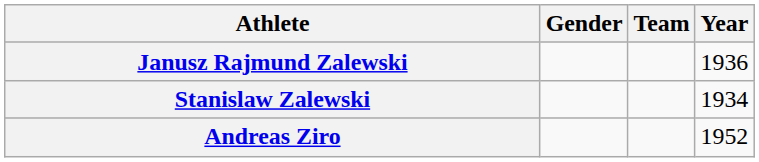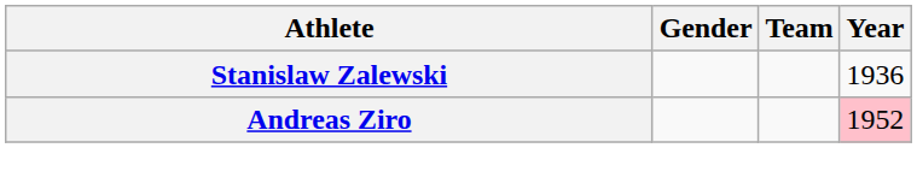- row: Janusz Rajmund Zalewski | 1936
Stanislaw Zalewski | Year: 1934 -> 1936
Andreas Ziro | Year: no background -> pink background
